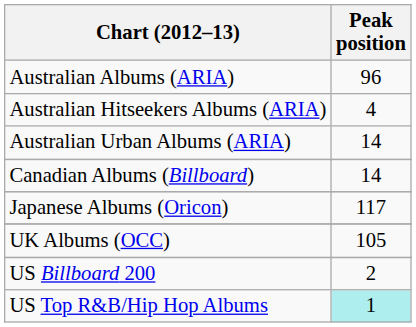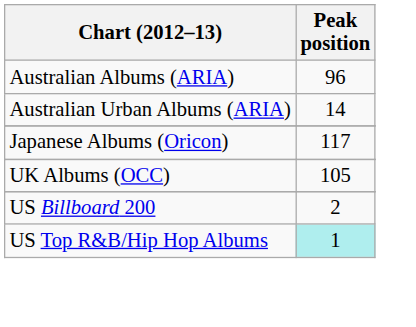- row: Australian Hitseekers Albums (ARIA) | 4
- row: Canadian Albums (Billboard) | 14
